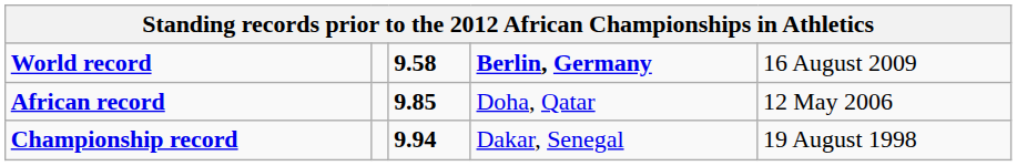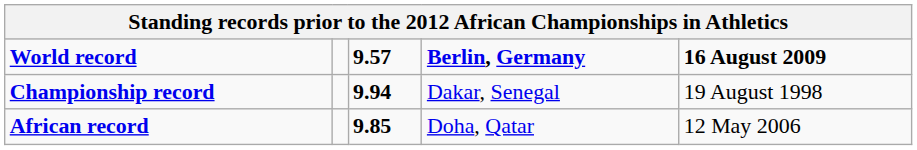World record | column 3: 9.58 -> 9.57
World record | column 5: normal -> bold
rows swapped: African record <-> Championship record
